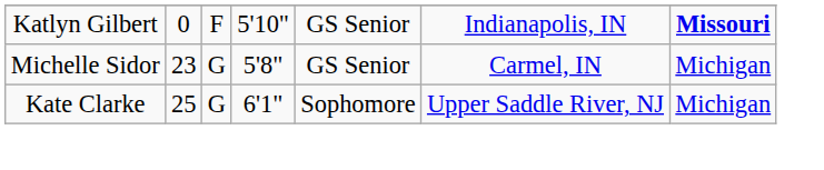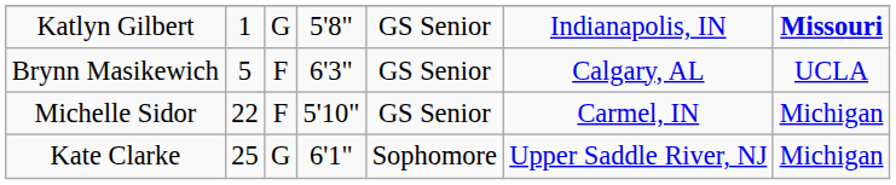Katlyn Gilbert | column 2: 0 -> 1
Katlyn Gilbert | column 3: F -> G
Katlyn Gilbert | column 4: 5'10" -> 5'8"
+ row: Brynn Masikewich | 5 | F | 6'3" | GS Senior | Calgary, AL | UCLA
Michelle Sidor | column 2: 23 -> 22
Michelle Sidor | column 3: G -> F
Michelle Sidor | column 4: 5'8" -> 5'10"
